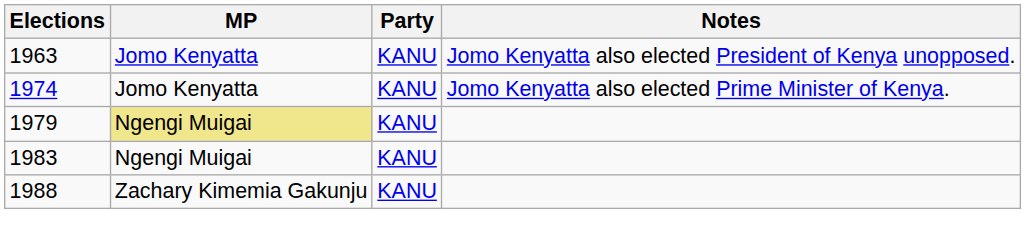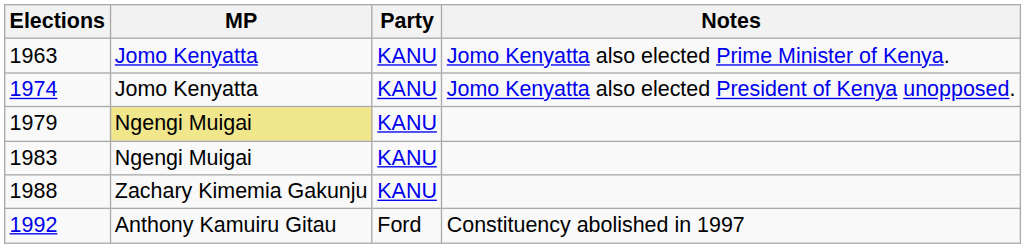1963 | Notes: Jomo Kenyatta also elected President of Kenya unopposed. -> Jomo Kenyatta also elected Prime Minister of Kenya.
1974 | Notes: Jomo Kenyatta also elected Prime Minister of Kenya. -> Jomo Kenyatta also elected President of Kenya unopposed.
+ row: 1992 | Anthony Kamuiru Gitau | Ford | Constituency abolished in 1997
